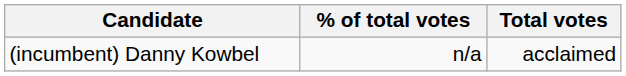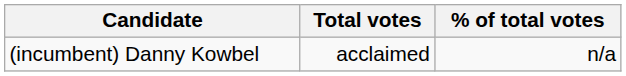columns swapped: Total votes <-> % of total votes
